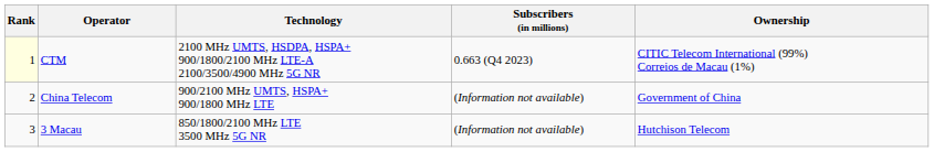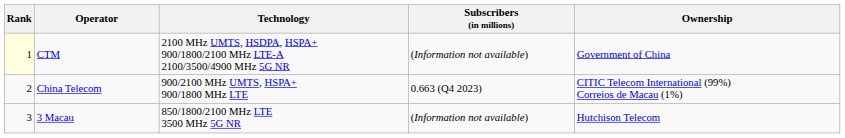CTM | Subscribers (in millions): 0.663 (Q4 2023) -> (Information not available)
CTM | Ownership: CITIC Telecom International (99%) Correios de Macau (1%) -> Government of China
China Telecom | Subscribers (in millions): (Information not available) -> 0.663 (Q4 2023)
China Telecom | Ownership: Government of China -> CITIC Telecom International (99%) Correios de Macau (1%)
